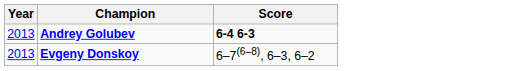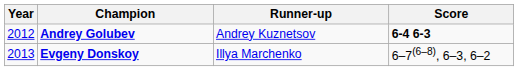+ column: Runner-up | Andrey Kuznetsov | Illya Marchenko
Andrey Golubev | Year: 2013 -> 2012
